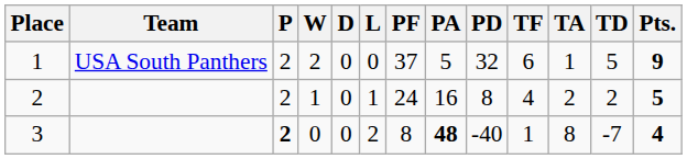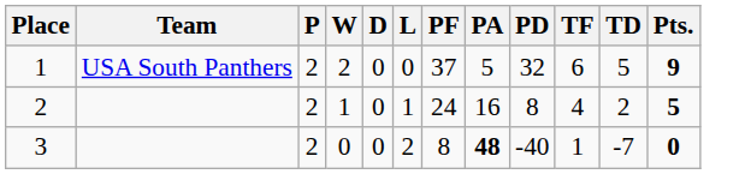- column: TA | 1 | 2 | 8
3 | P: bold -> normal
3 | Pts.: 4 -> 0
